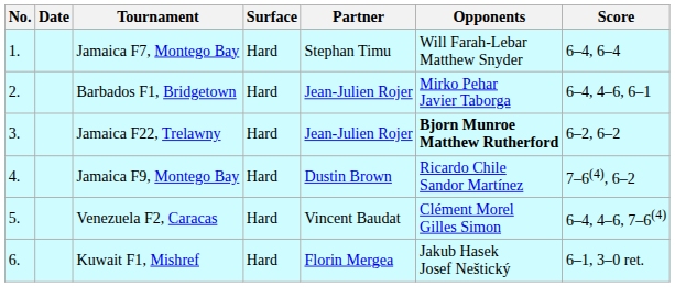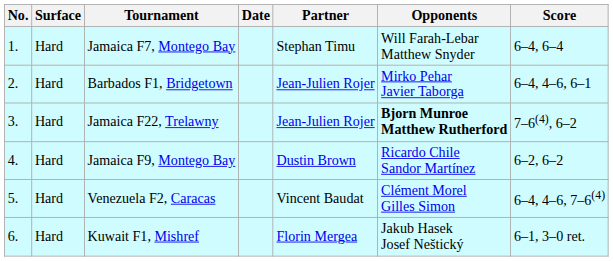columns swapped: Date <-> Surface
Jamaica F22, Trelawny | Score: 6–2, 6–2 -> 7–6(4), 6–2
Jamaica F9, Montego Bay | Score: 7–6(4), 6–2 -> 6–2, 6–2
